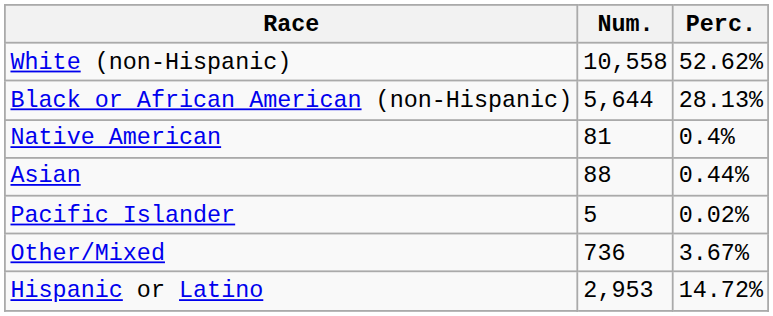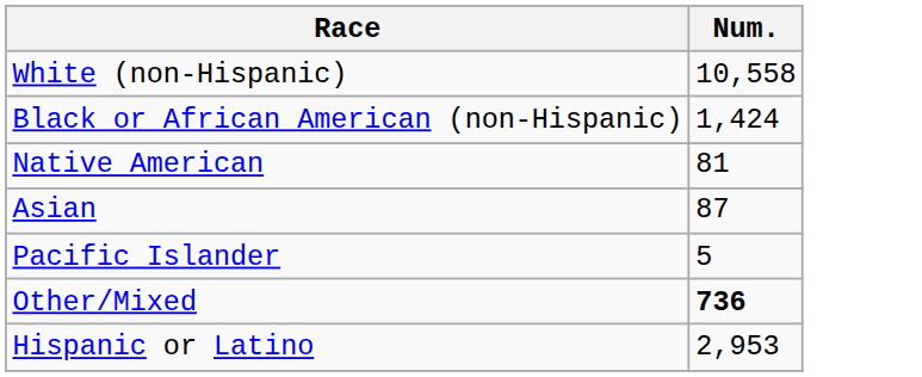- column: Perc. | 52.62% | 28.13% | 0.4% | 0.44% | 0.02% | 3.67% | 14.72%
Black or African American (non-Hispanic) | Num.: 5,644 -> 1,424
Asian | Num.: 88 -> 87
Other/Mixed | Num.: normal -> bold
